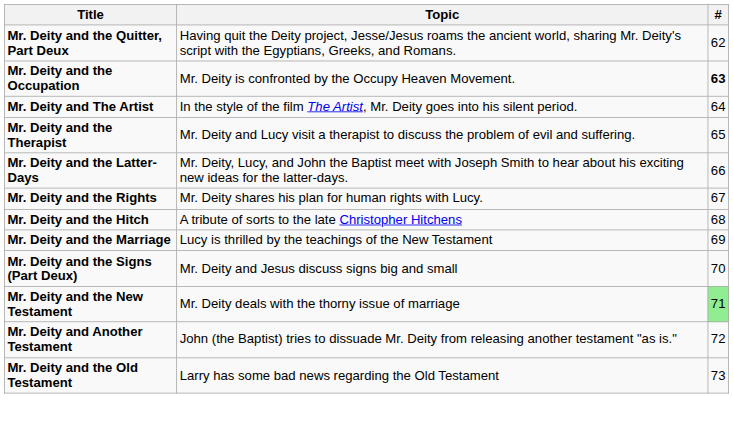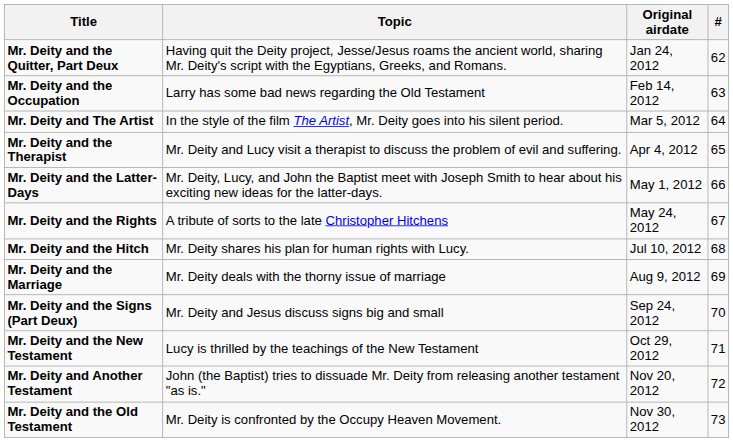+ column: Original airdate | Jan 24, 2012 | Feb 14, 2012 | Mar 5, 2012 | Apr 4, 2012 | May 1, 2012 | May 24, 2012 | Jul 10, 2012 | Aug 9, 2012 | Sep 24, 2012 | Oct 29, 2012 | Nov 20, 2012 | Nov 30, 2012
Mr. Deity and the Occupation | Topic: Mr. Deity is confronted by the Occupy Heaven Movement. -> Larry has some bad news regarding the Old Testament
Mr. Deity and the Occupation | #: bold -> normal
Mr. Deity and the Rights | Topic: Mr. Deity shares his plan for human rights with Lucy. -> A tribute of sorts to the late Christopher Hitchens
Mr. Deity and the Hitch | Topic: A tribute of sorts to the late Christopher Hitchens -> Mr. Deity shares his plan for human rights with Lucy.
Mr. Deity and the Marriage | Topic: Lucy is thrilled by the teachings of the New Testament -> Mr. Deity deals with the thorny issue of marriage
Mr. Deity and the New Testament | Topic: Mr. Deity deals with the thorny issue of marriage -> Lucy is thrilled by the teachings of the New Testament
Mr. Deity and the New Testament | #: lightgreen background -> no background
Mr. Deity and the Old Testament | Topic: Larry has some bad news regarding the Old Testament -> Mr. Deity is confronted by the Occupy Heaven Movement.
